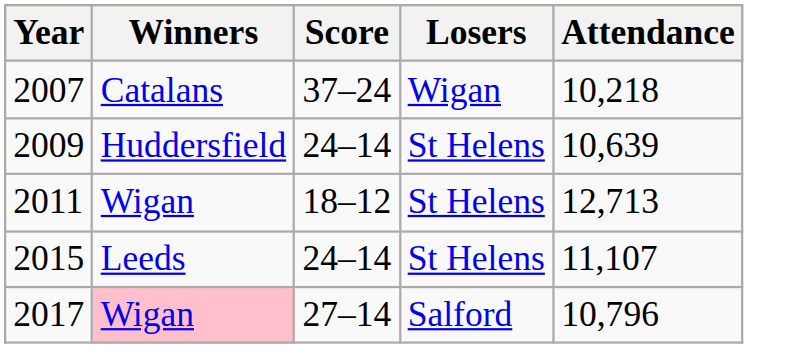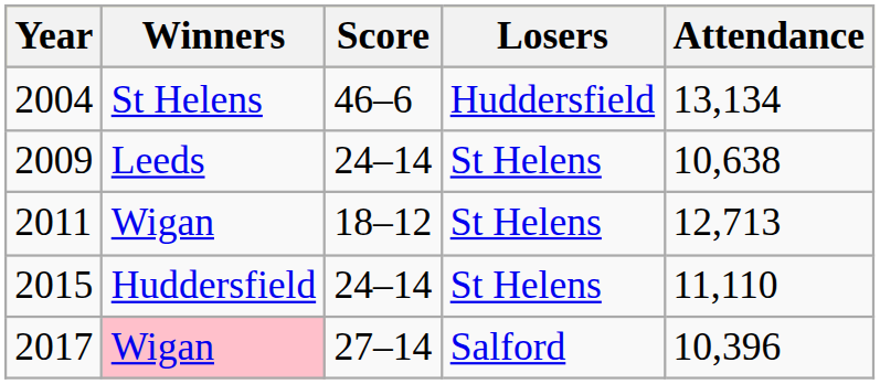+ row: 2004 | St Helens | 46–6 | Huddersfield | 13,134
- row: 2007 | Catalans | 37–24 | Wigan | 10,218
2009 | Winners: Huddersfield -> Leeds
2009 | Attendance: 10,639 -> 10,638
2015 | Winners: Leeds -> Huddersfield
2015 | Attendance: 11,107 -> 11,110
2017 | Attendance: 10,796 -> 10,396
